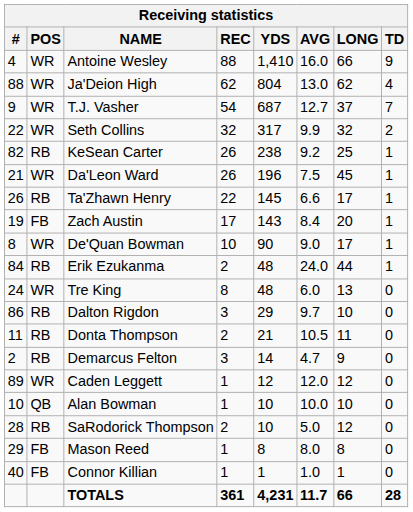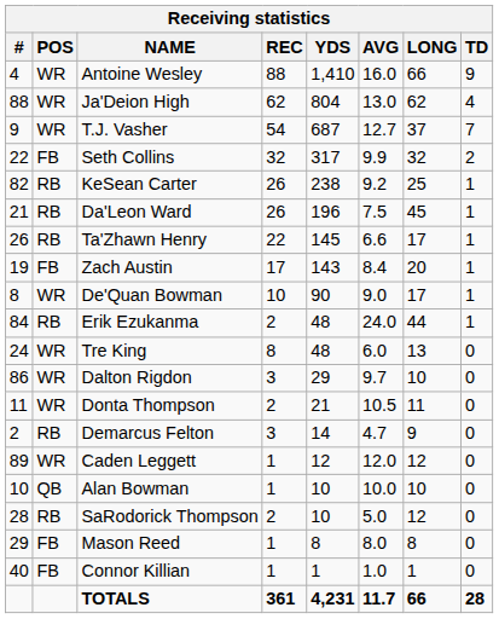Seth Collins | POS: WR -> FB
Da'Leon Ward | POS: WR -> RB
Dalton Rigdon | POS: RB -> WR
Donta Thompson | POS: RB -> WR
